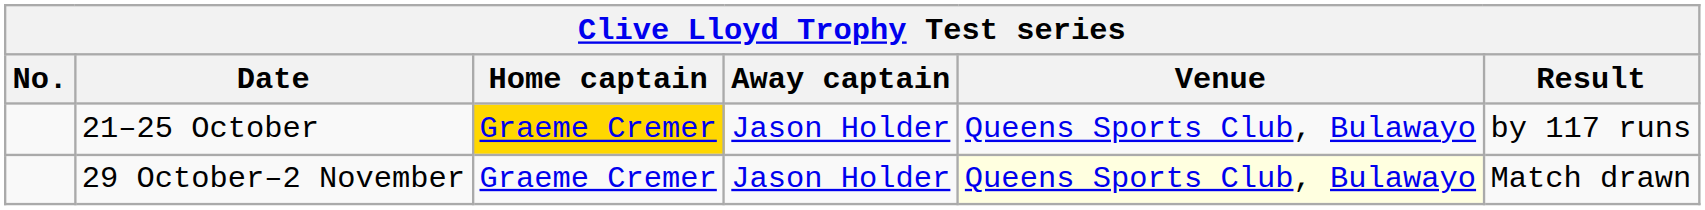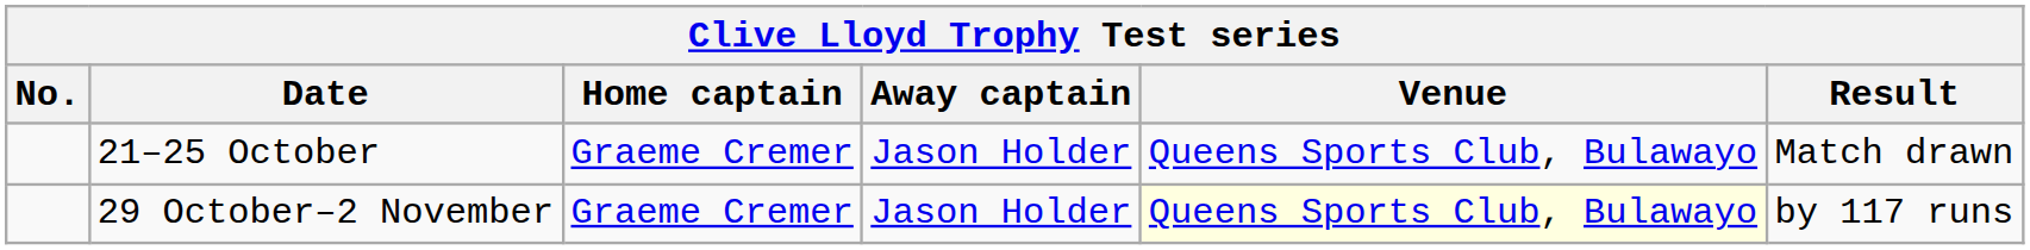21–25 October | Home captain: gold background -> no background
21–25 October | Result: by 117 runs -> Match drawn
29 October–2 November | Result: Match drawn -> by 117 runs
